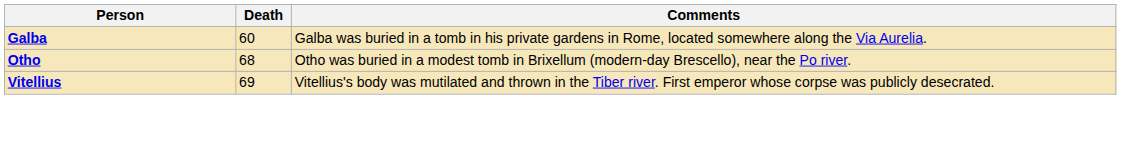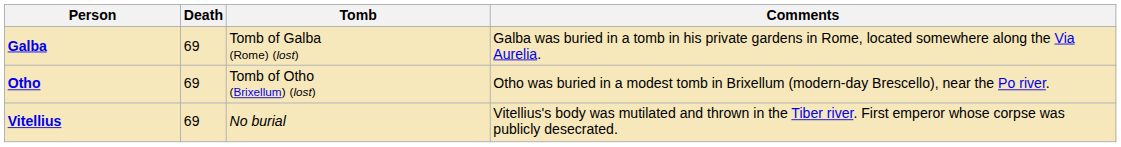+ column: Tomb | Tomb of Galba (Rome) (lost) | Tomb of Otho (Brixellum) (lost) | No burial
Galba | Death: 60 -> 69
Otho | Death: 68 -> 69
